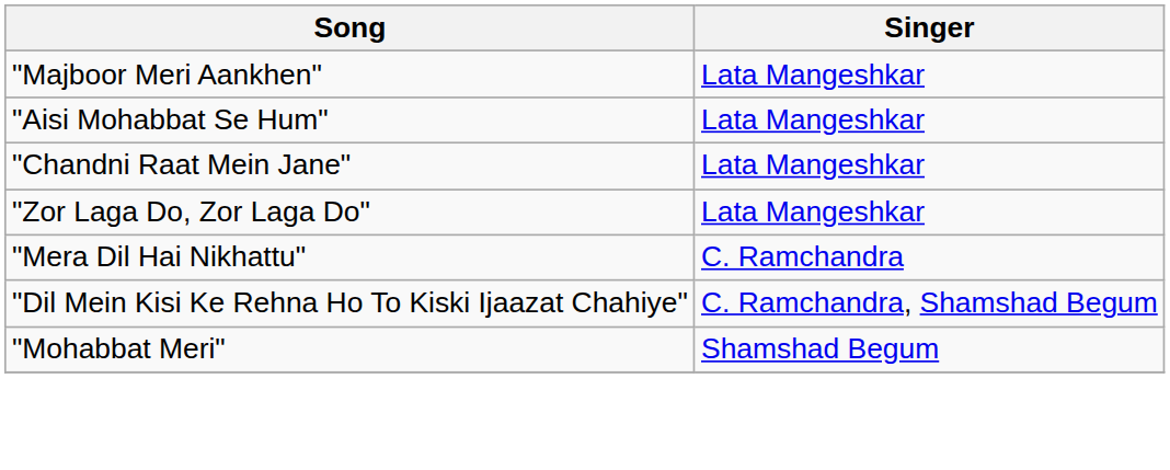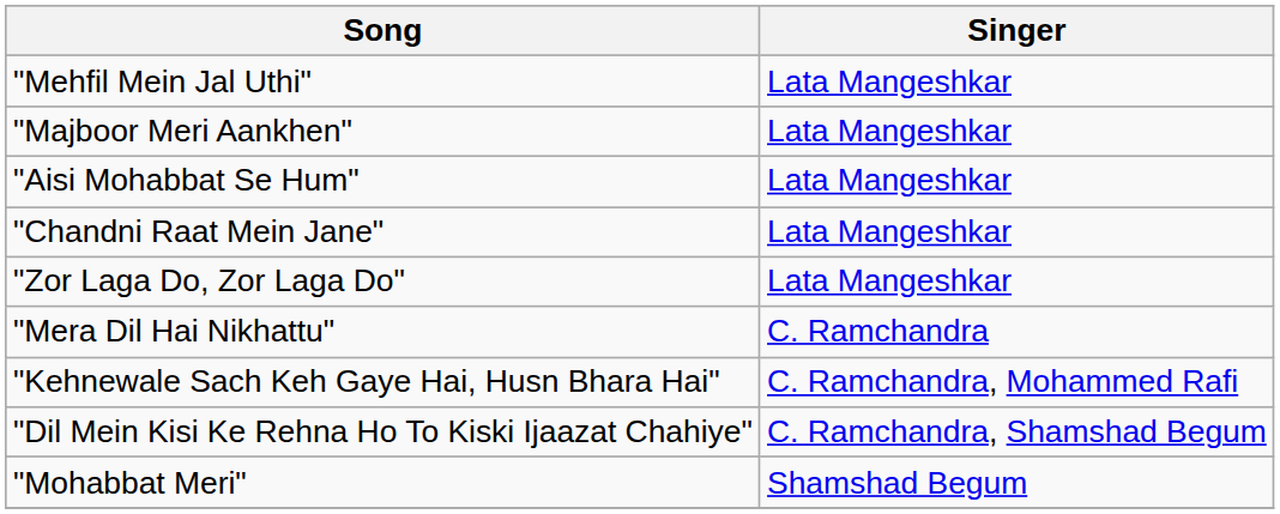+ row: "Mehfil Mein Jal Uthi" | Lata Mangeshkar
+ row: "Kehnewale Sach Keh Gaye Hai, Husn Bhara Hai" | C. Ramchandra, Mohammed Rafi
